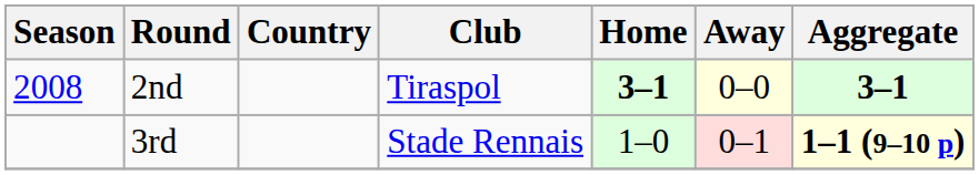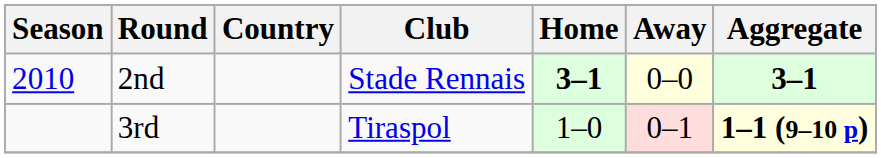2nd | Season: 2008 -> 2010
2nd | Club: Tiraspol -> Stade Rennais
3rd | Club: Stade Rennais -> Tiraspol
